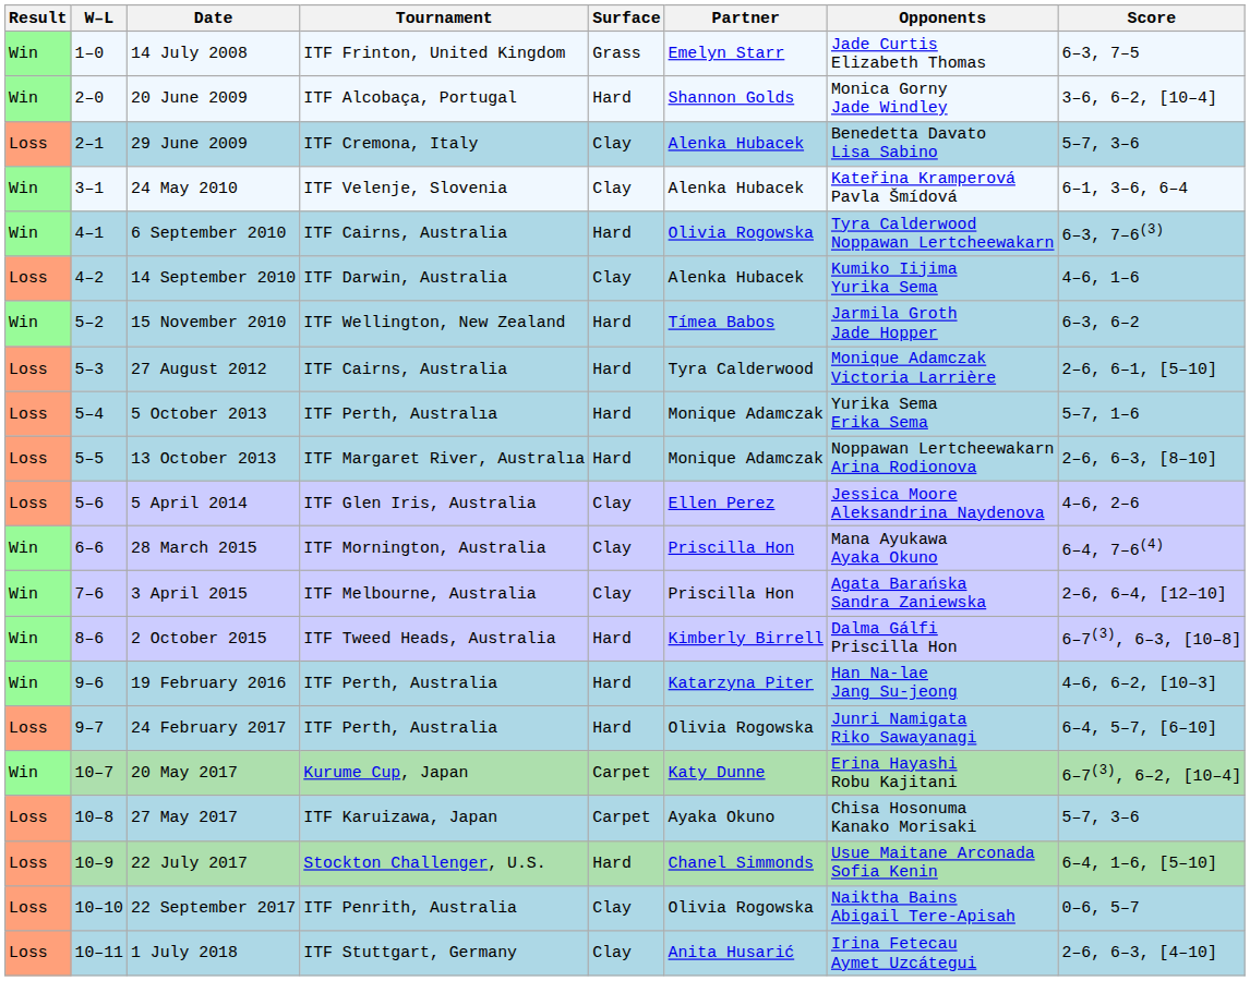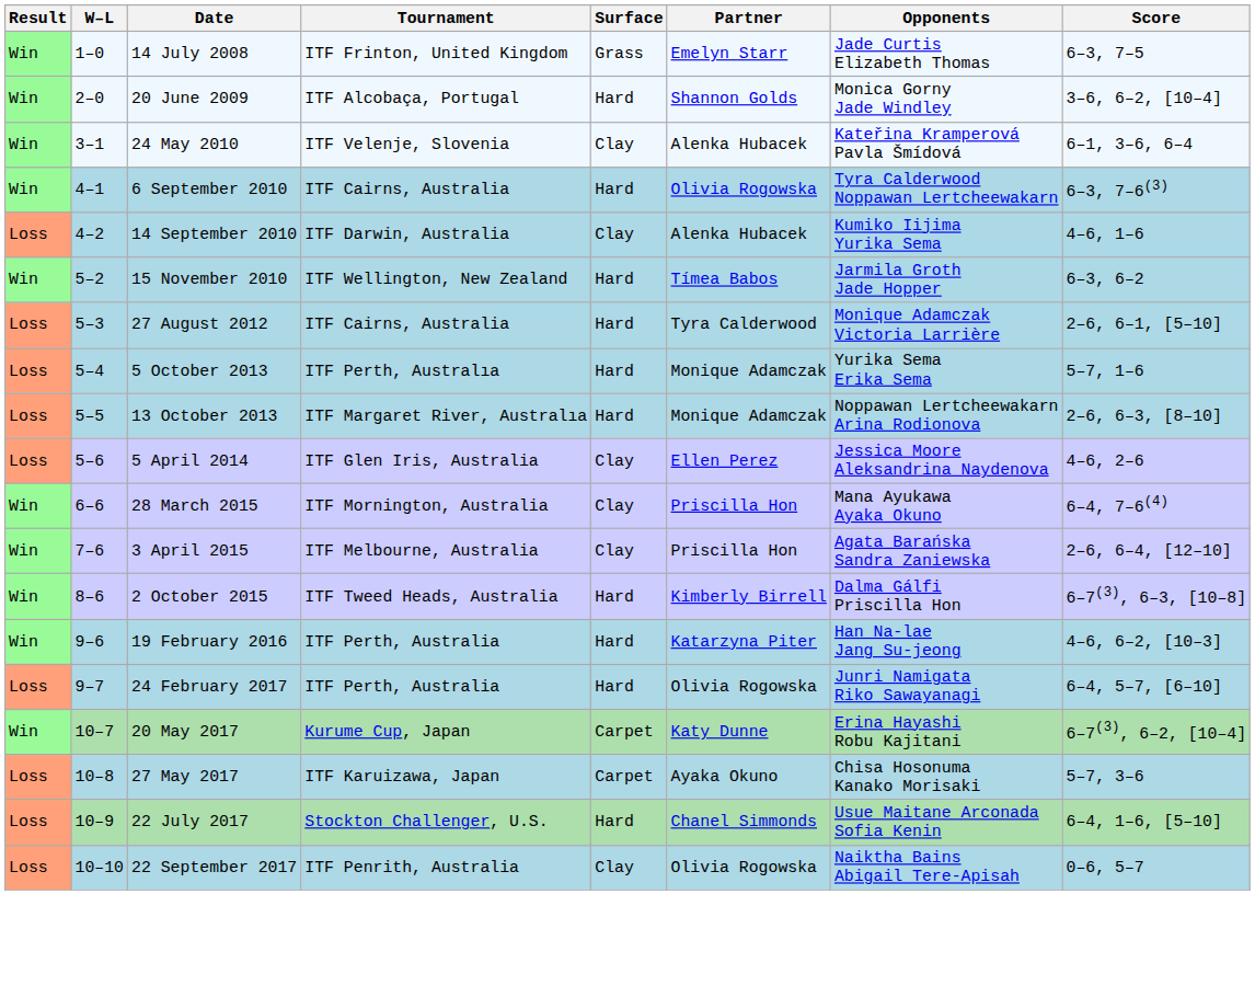- row: Loss | 2–1 | 29 June 2009 | ITF Cremona, Italy | Clay | Alenka Hubacek | Benedetta Davato Lisa Sabino | 5–7, 3–6
- row: Loss | 10–11 | 1 July 2018 | ITF Stuttgart, Germany | Clay | Anita Husarić | Irina Fetecau Aymet Uzcátegui | 2–6, 6–3, [4–10]
